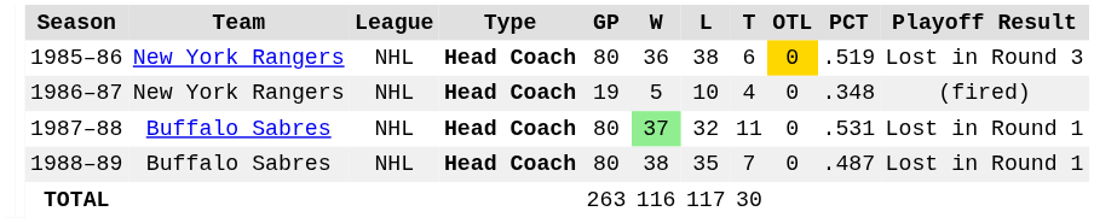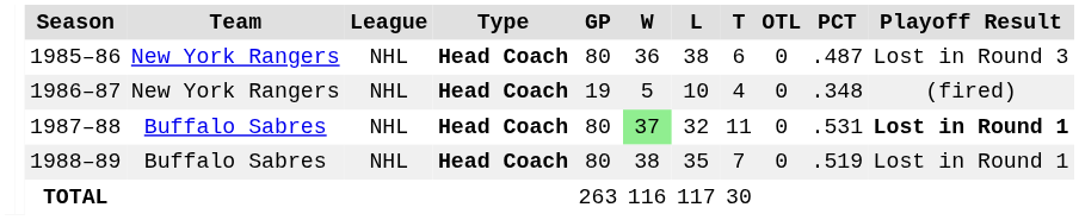1985–86 | OTL: gold background -> no background
1985–86 | PCT: .519 -> .487
1987–88 | Playoff Result: normal -> bold
1988–89 | PCT: .487 -> .519
